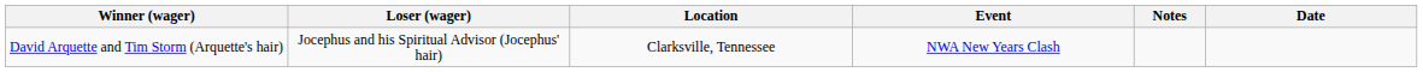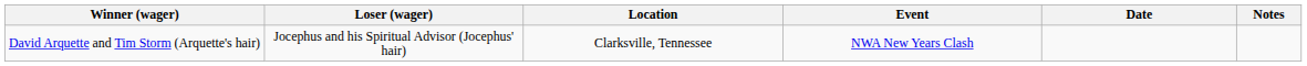columns swapped: Date <-> Notes
